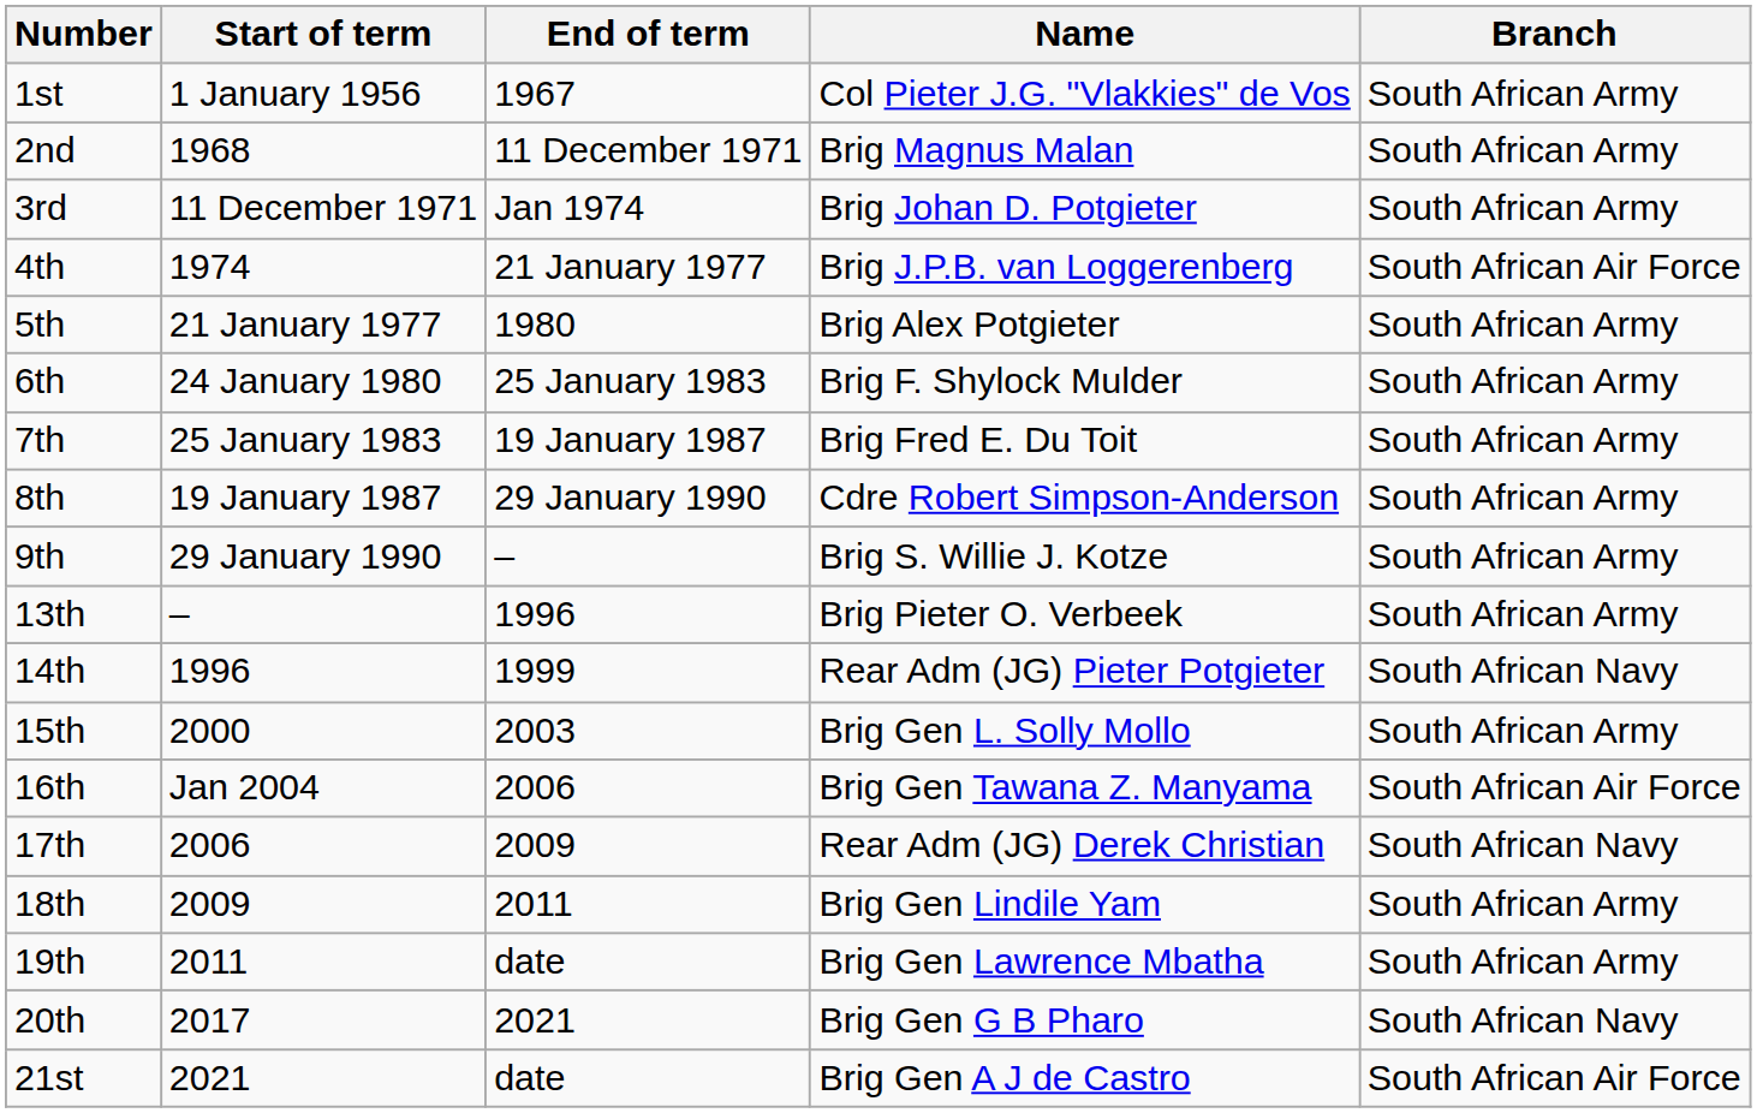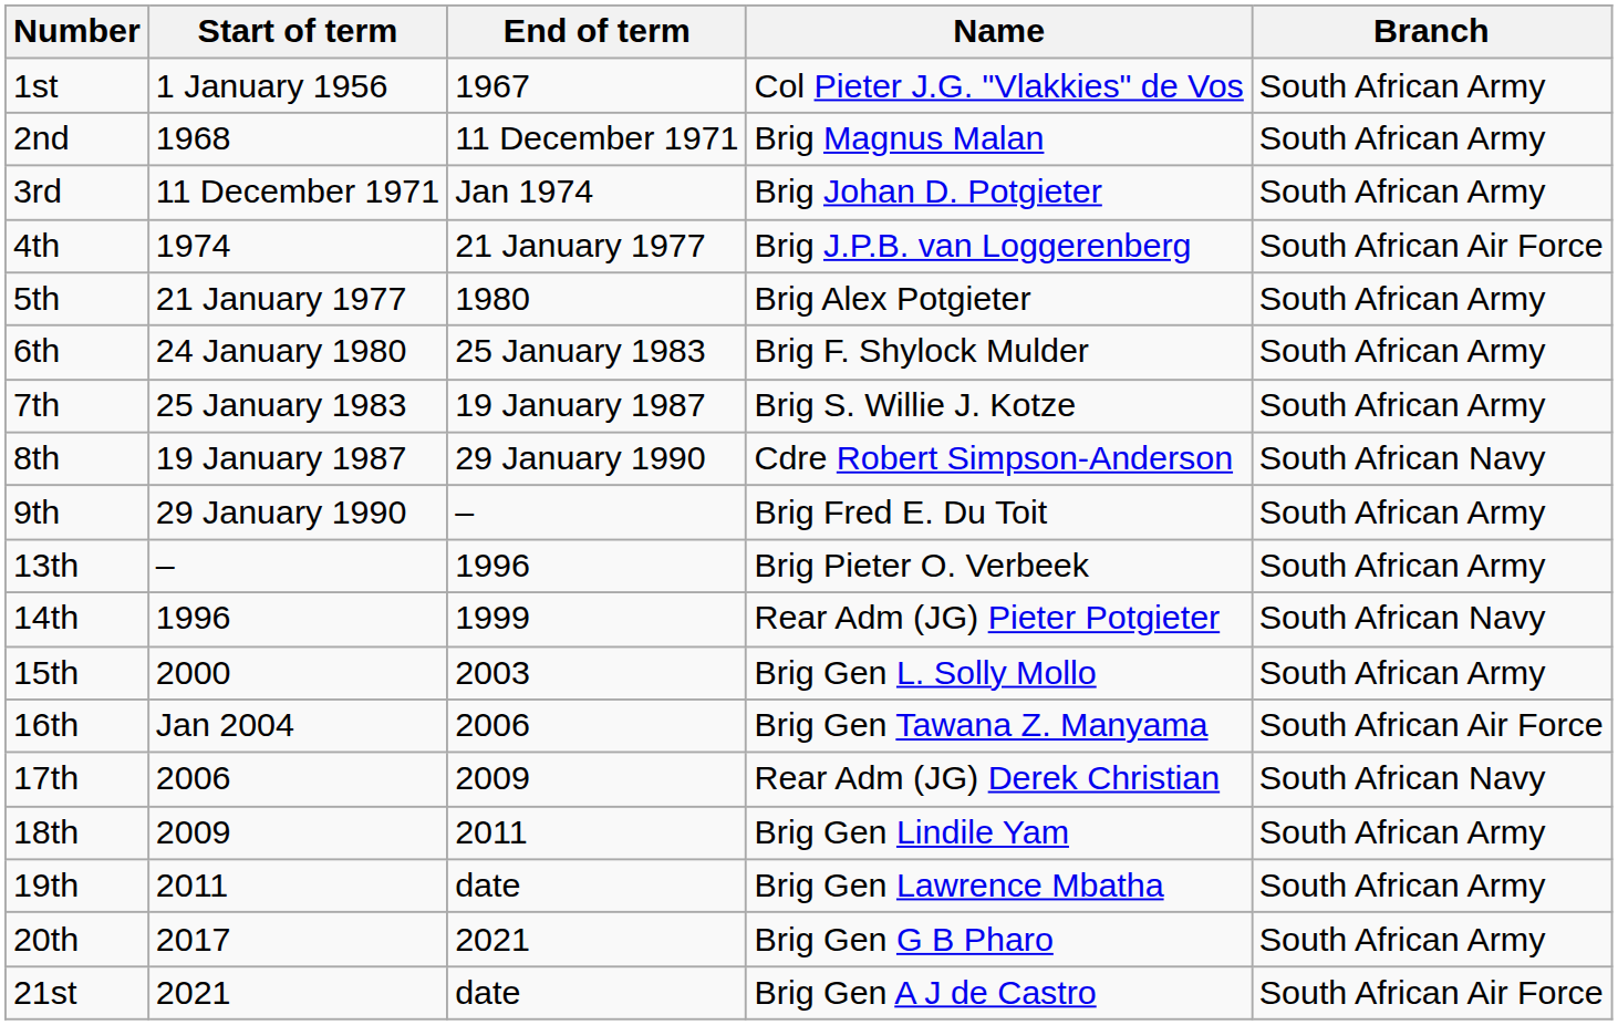7th | Name: Brig Fred E. Du Toit -> Brig S. Willie J. Kotze
8th | Branch: South African Army -> South African Navy
9th | Name: Brig S. Willie J. Kotze -> Brig Fred E. Du Toit
20th | Branch: South African Navy -> South African Army
